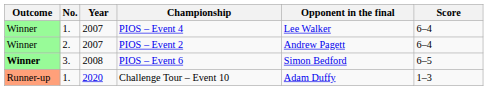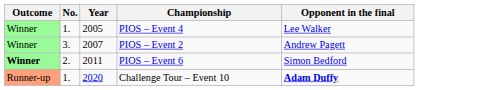- column: Score | 6–4 | 6–4 | 6–5 | 1–3
PIOS – Event 4 | Year: 2007 -> 2005
PIOS – Event 2 | No.: 2. -> 3.
PIOS – Event 6 | No.: 3. -> 2.
PIOS – Event 6 | Year: 2008 -> 2011
Challenge Tour – Event 10 | Opponent in the final: normal -> bold
